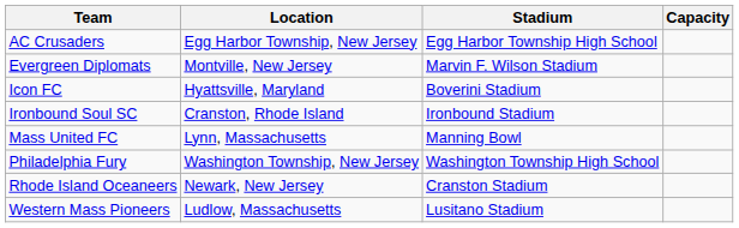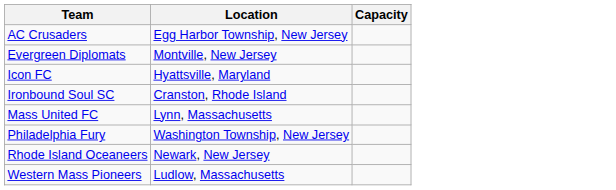- column: Stadium | Egg Harbor Township High School | Marvin F. Wilson Stadium | Boverini Stadium | Ironbound Stadium | Manning Bowl | Washington Township High School | Cranston Stadium | Lusitano Stadium
